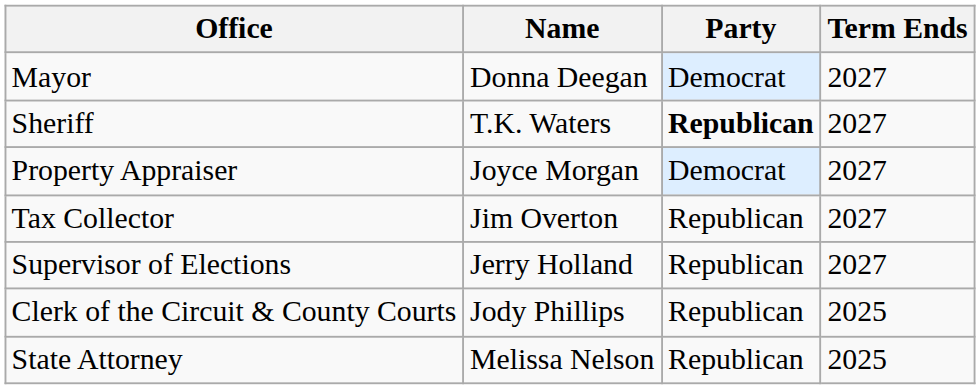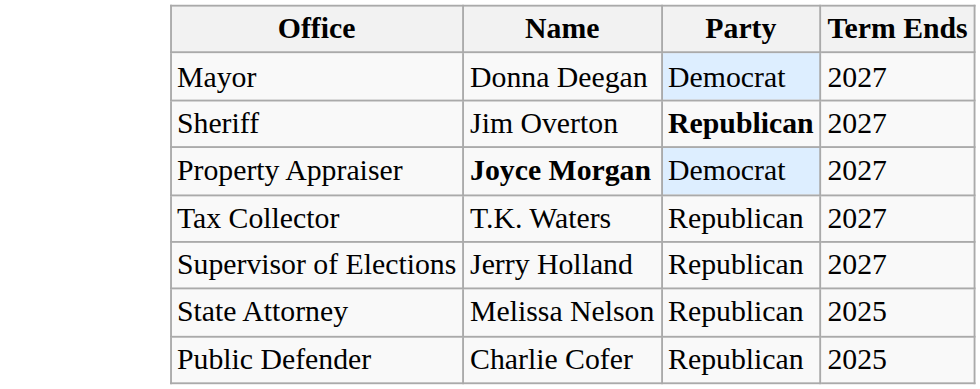Sheriff | Name: T.K. Waters -> Jim Overton
Property Appraiser | Name: normal -> bold
Tax Collector | Name: Jim Overton -> T.K. Waters
- row: Clerk of the Circuit & County Courts | Jody Phillips | Republican | 2025
+ row: Public Defender | Charlie Cofer | Republican | 2025
